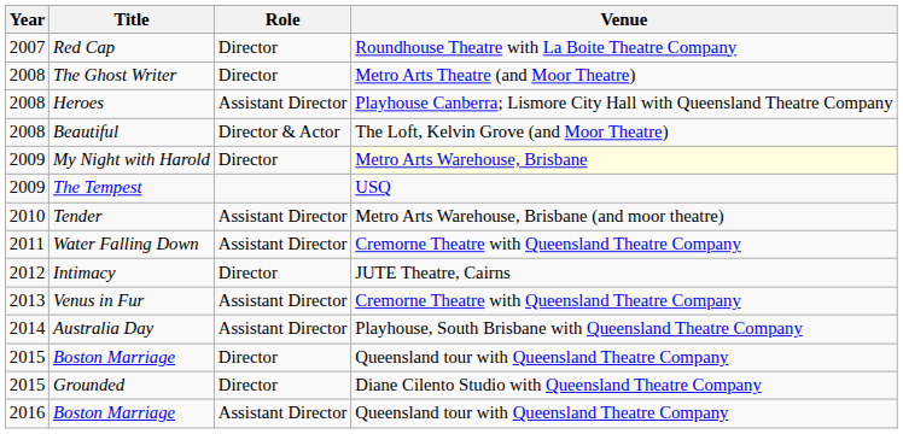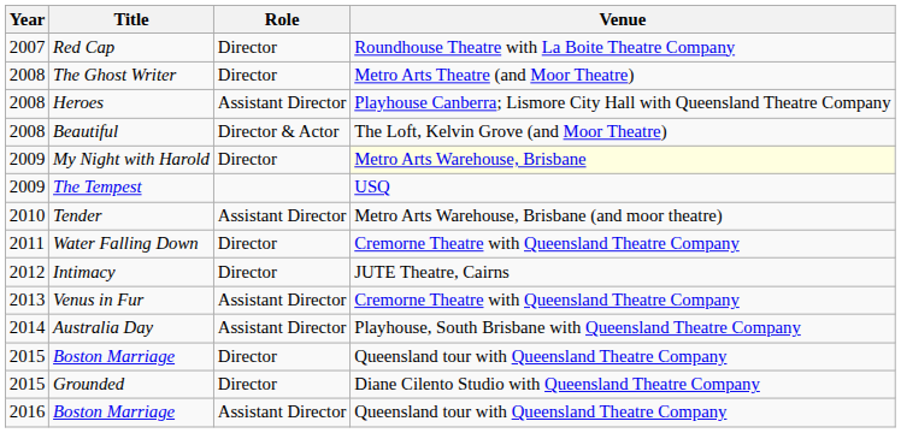Water Falling Down | Role: Assistant Director -> Director
